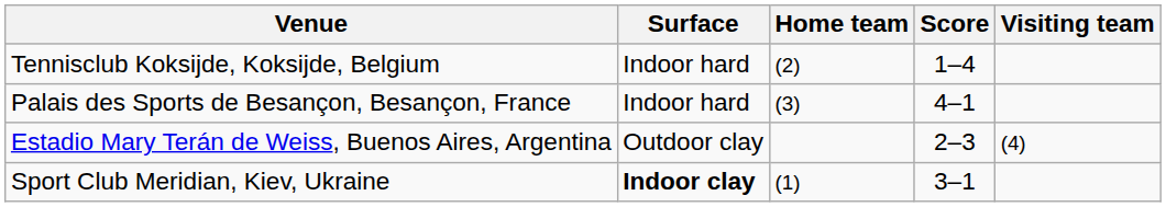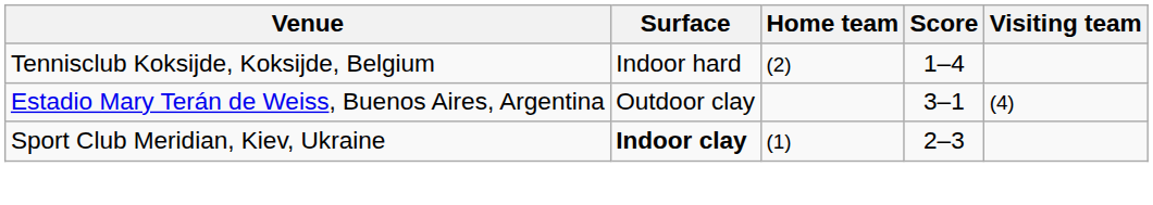- row: Palais des Sports de Besançon, Besançon, France | Indoor hard | (3) | 4–1
Estadio Mary Terán de Weiss, Buenos Aires, Argentina | Score: 2–3 -> 3–1
Sport Club Meridian, Kiev, Ukraine | Score: 3–1 -> 2–3
